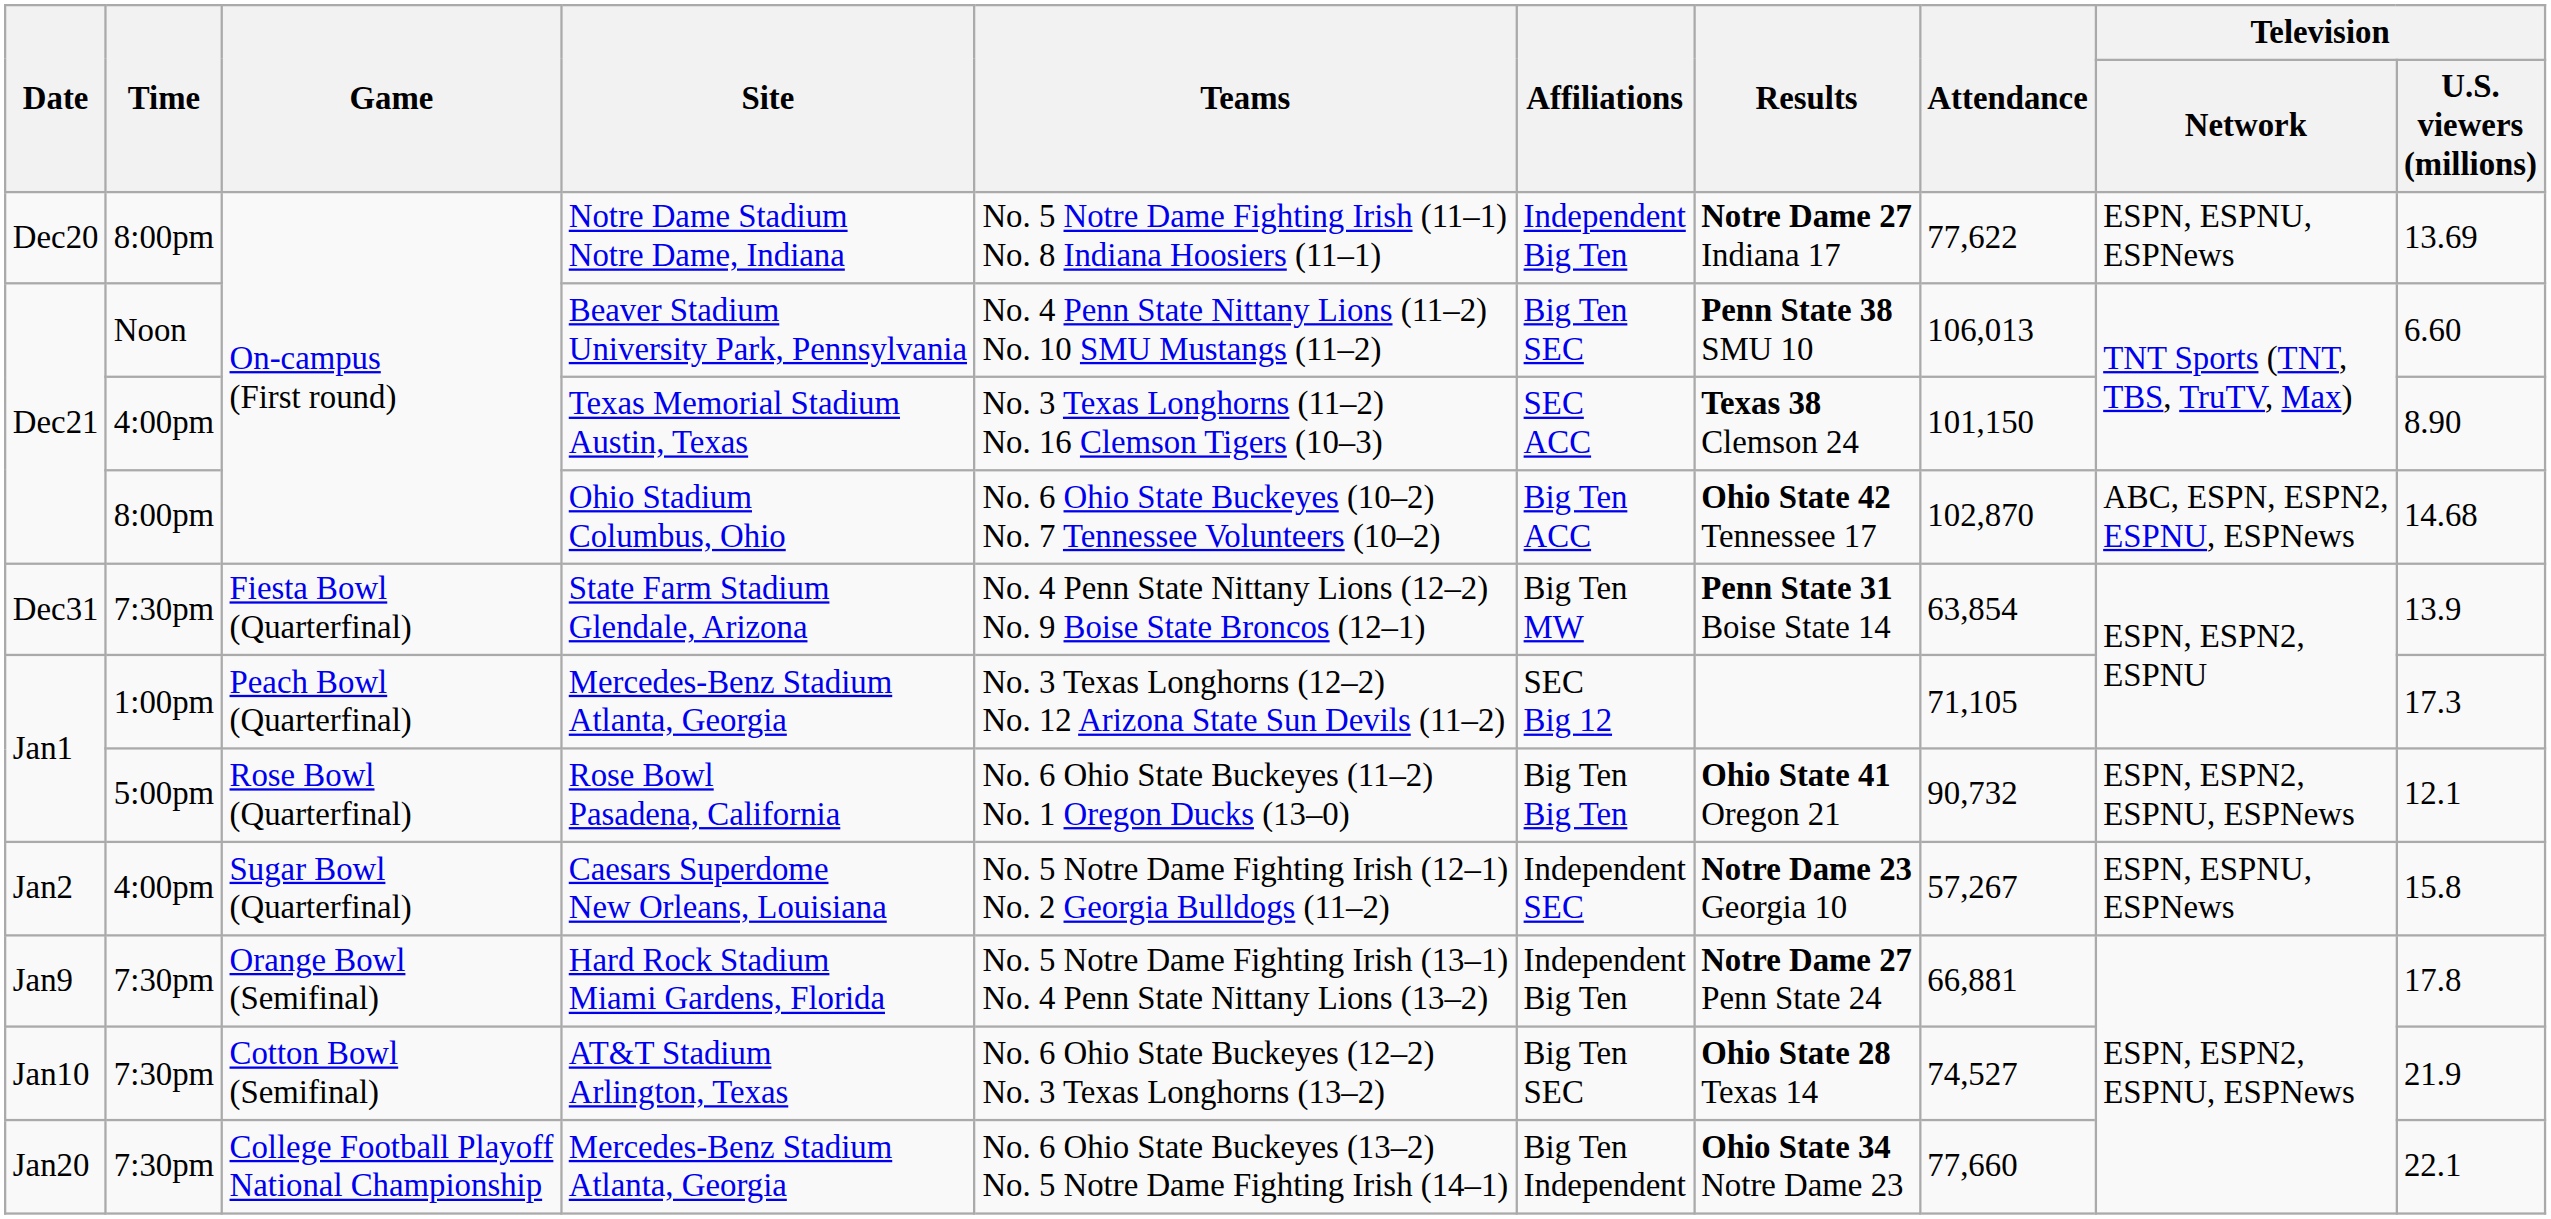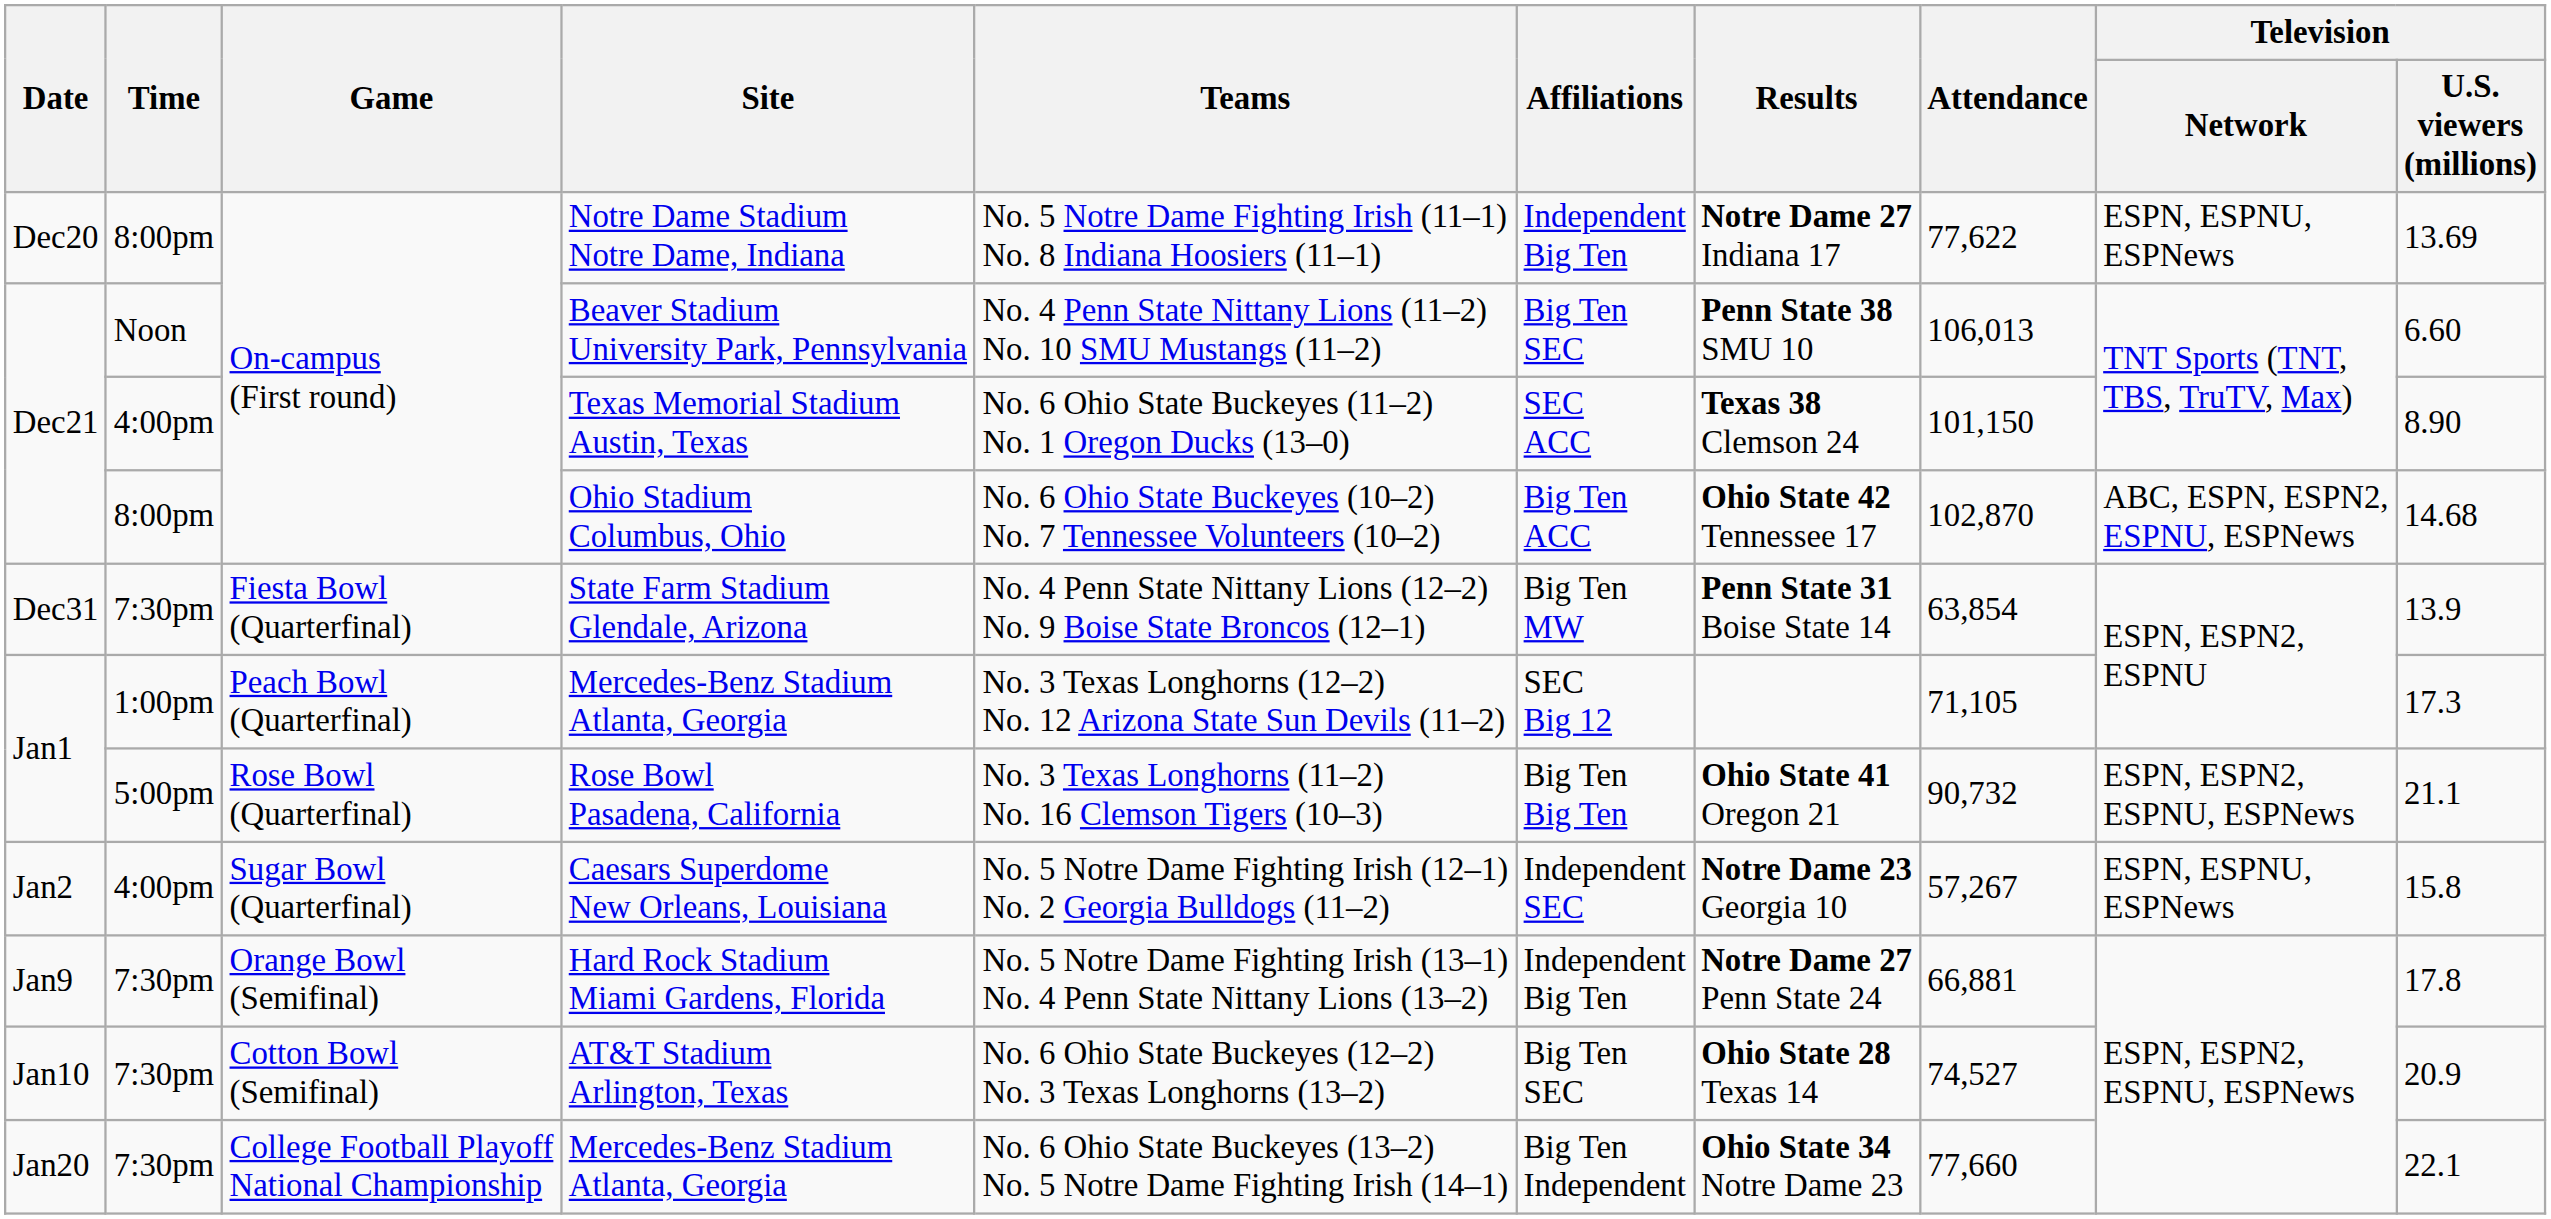Texas Memorial Stadium Austin, Texas | Teams: No. 3 Texas Longhorns (11–2) No. 16 Clemson Tigers (10–3) -> No. 6 Ohio State Buckeyes (11–2) No. 1 Oregon Ducks (13–0)
Rose Bowl Pasadena, California | Teams: No. 6 Ohio State Buckeyes (11–2) No. 1 Oregon Ducks (13–0) -> No. 3 Texas Longhorns (11–2) No. 16 Clemson Tigers (10–3)
Rose Bowl Pasadena, California | Television / U.S. viewers (millions): 12.1 -> 21.1
AT&T Stadium Arlington, Texas | Television / U.S. viewers (millions): 21.9 -> 20.9
